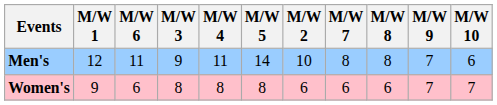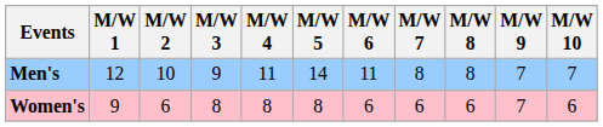columns swapped: M/W 2 <-> M/W 6
Men's | M/W 10: 6 -> 7
Women's | M/W 10: 7 -> 6
